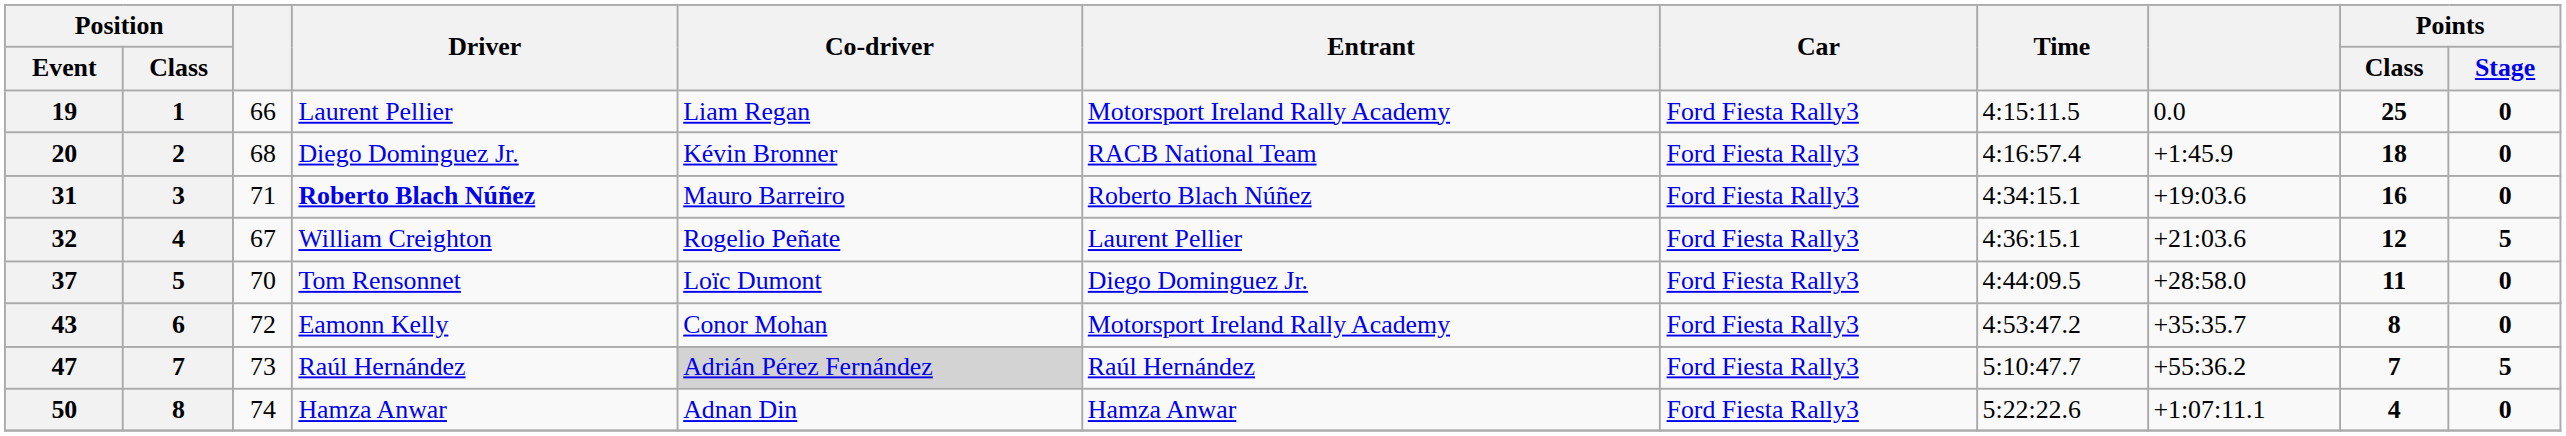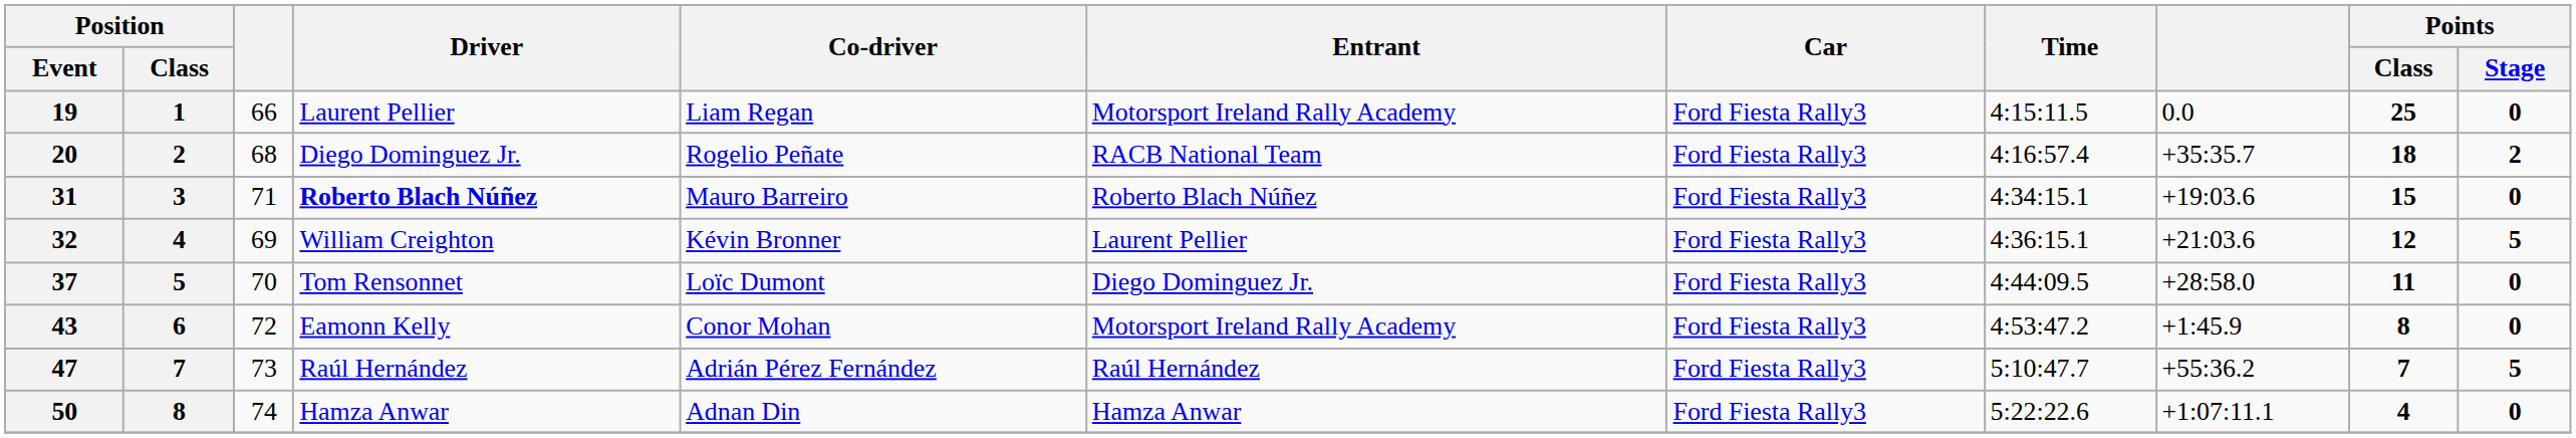20 | Co-driver: Kévin Bronner -> Rogelio Peñate
20 | column 9: +1:45.9 -> +35:35.7
20 | Points / Stage: 0 -> 2
31 | Points / Class: 16 -> 15
32 | column 3: 67 -> 69
32 | Co-driver: Rogelio Peñate -> Kévin Bronner
43 | column 9: +35:35.7 -> +1:45.9
47 | Co-driver: lightgrey background -> no background
